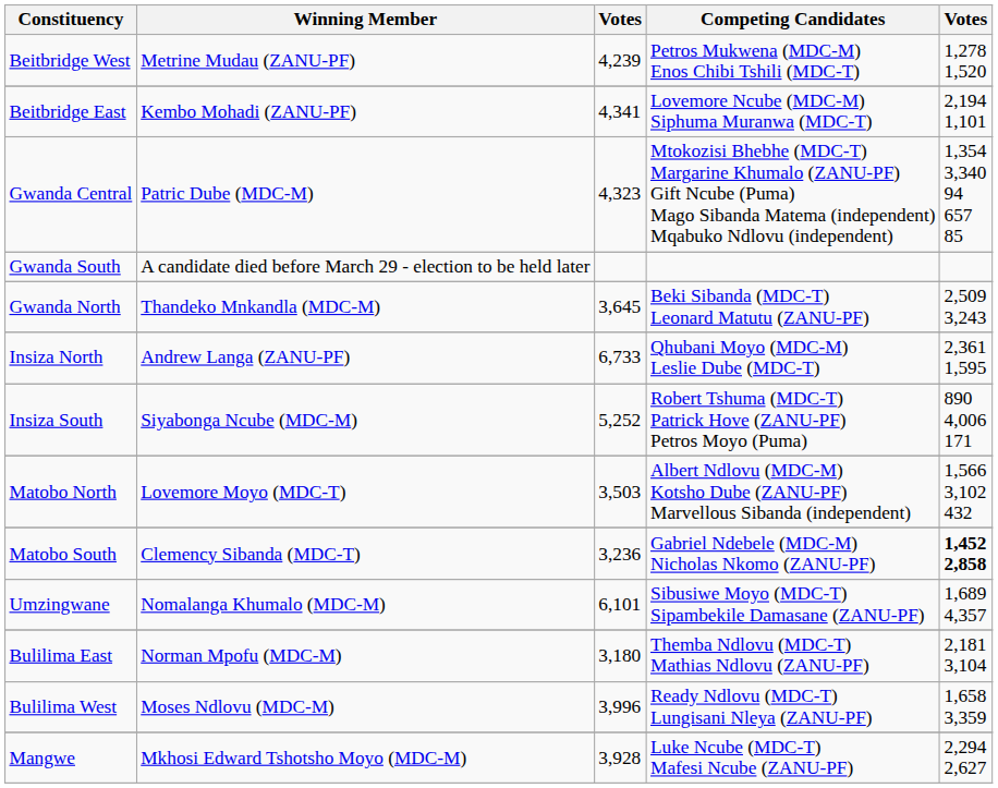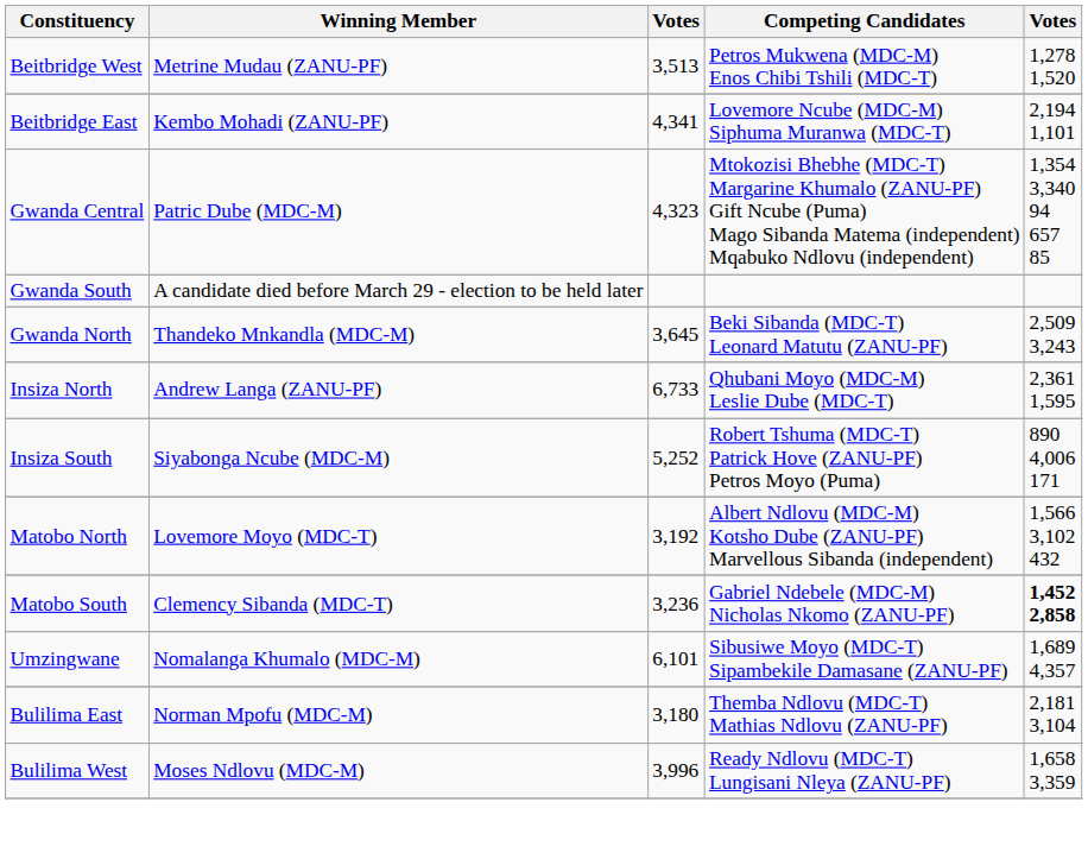Beitbridge West | column 3: 4,239 -> 3,513
Matobo North | column 3: 3,503 -> 3,192
- row: Mangwe | Mkhosi Edward Tshotsho Moyo (MDC-M) | 3,928 | Luke Ncube (MDC-T) Mafesi Ncube (ZANU-PF) | 2,294 2,627
